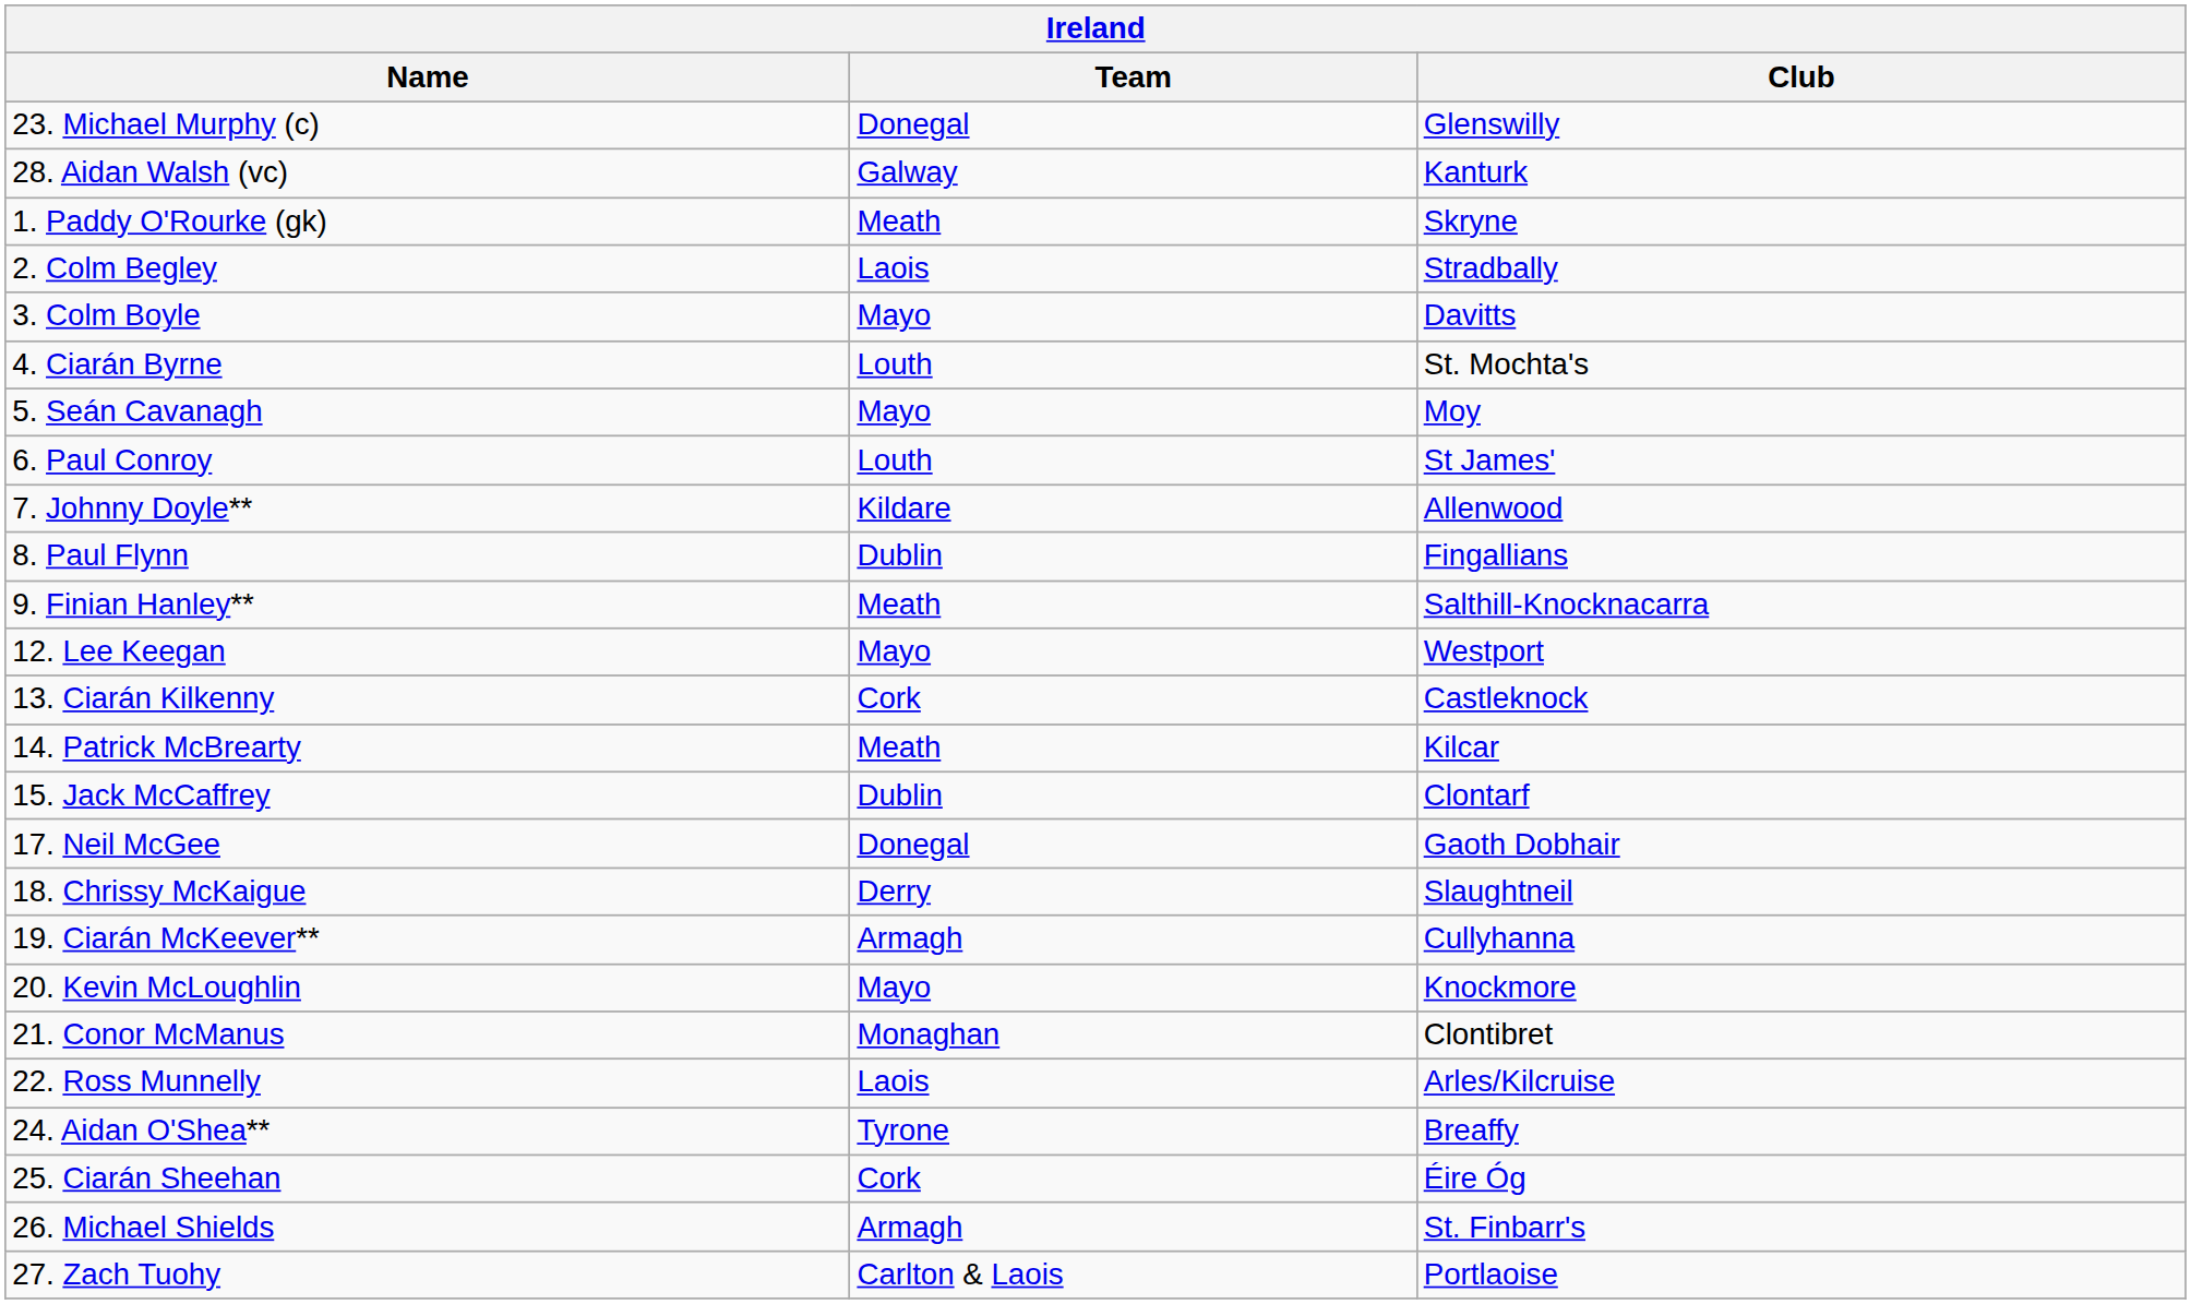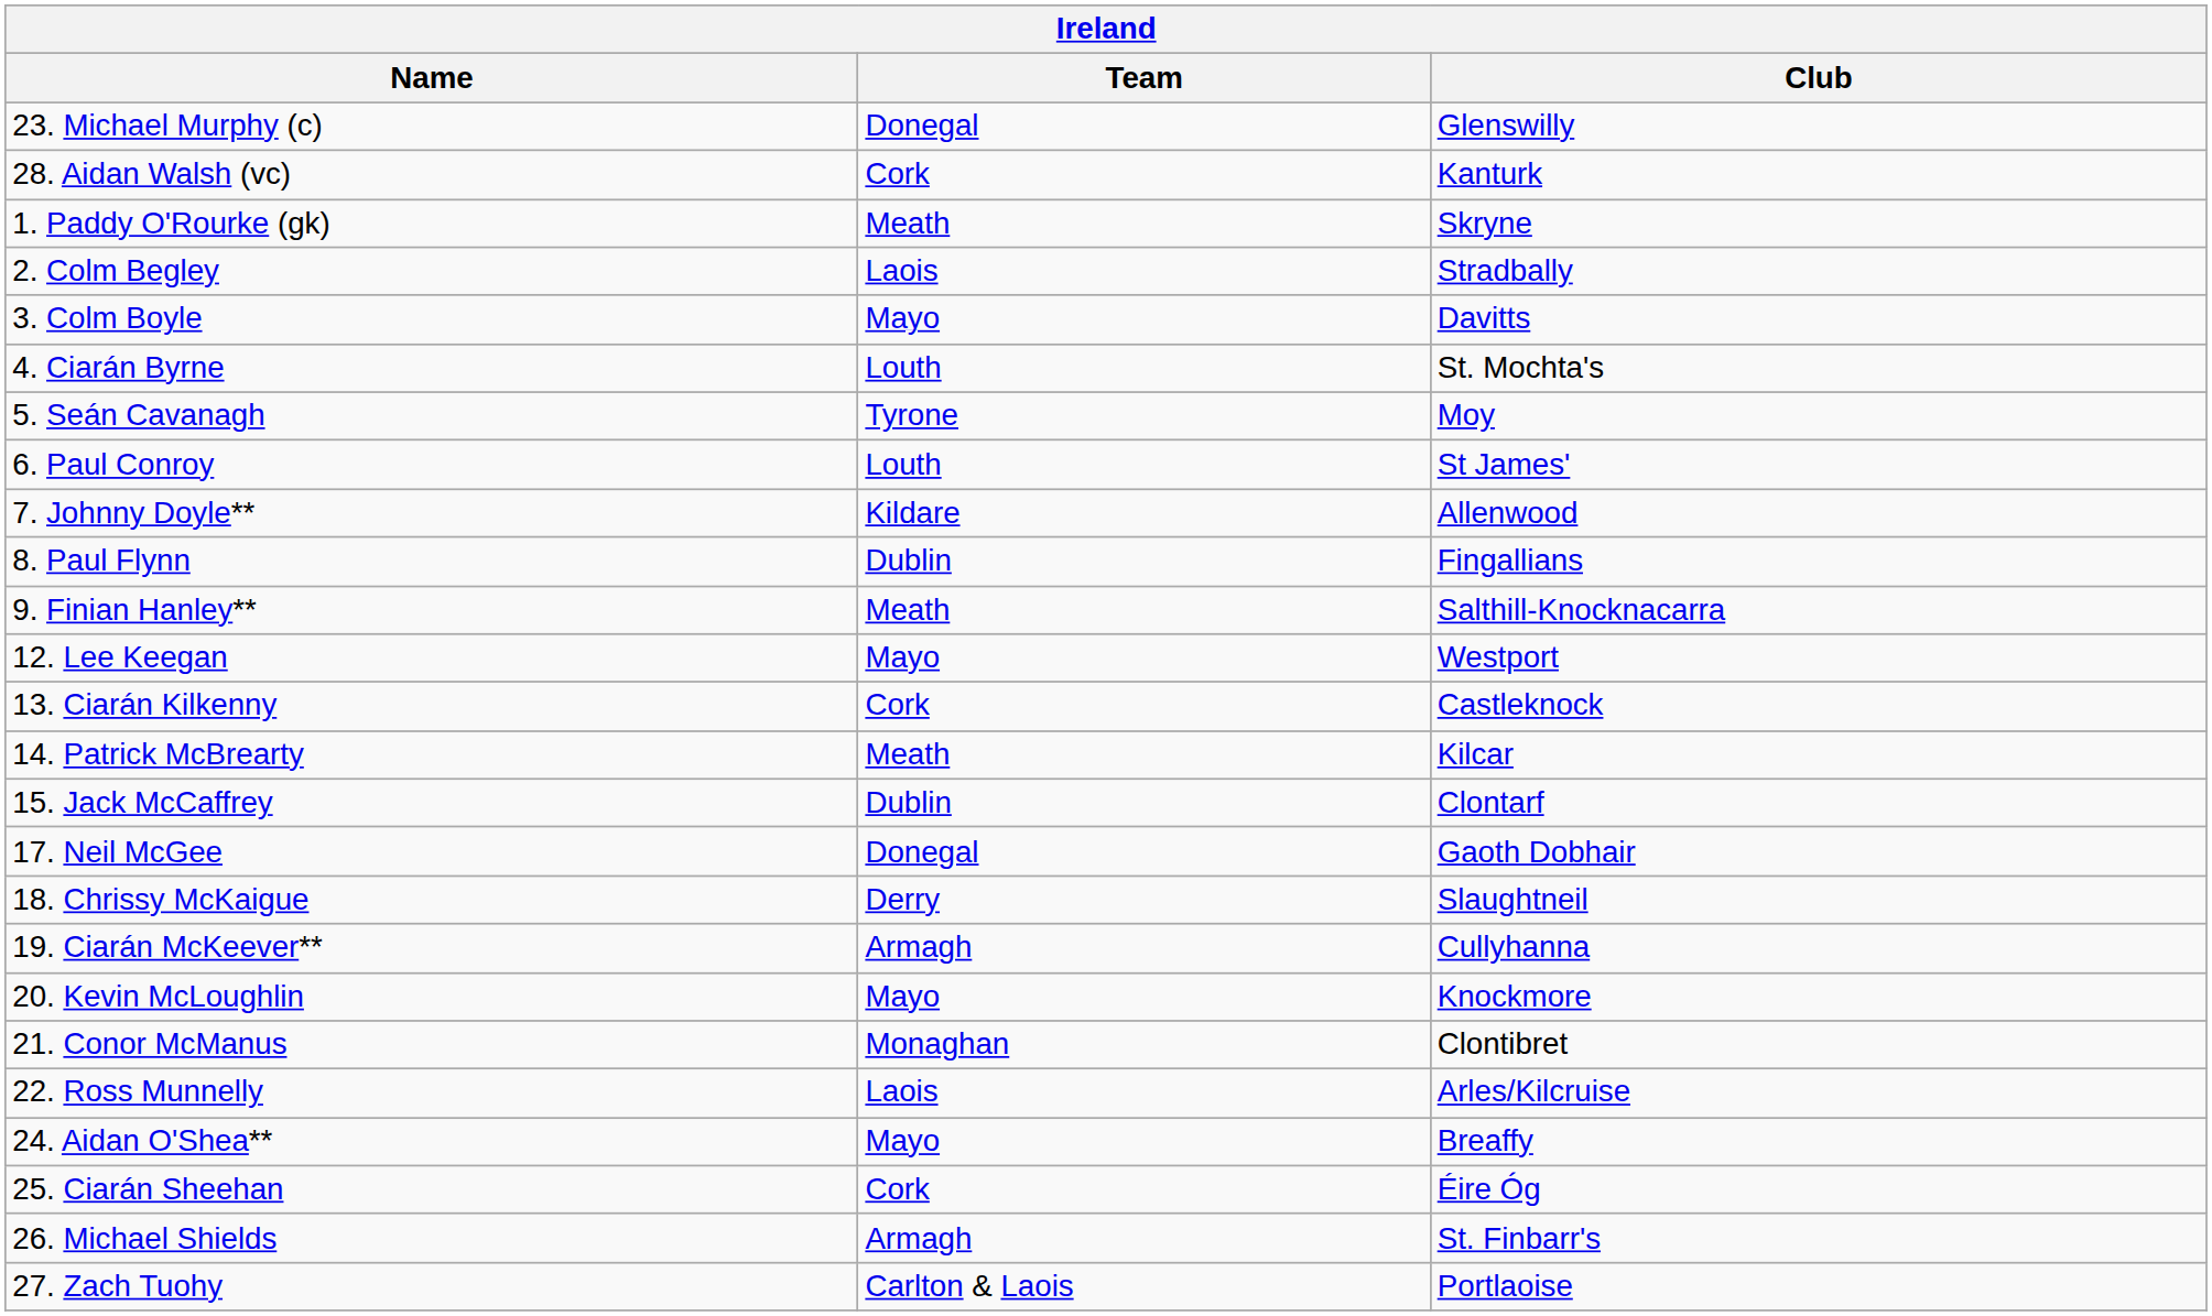28. Aidan Walsh (vc) | Team: Galway -> Cork
5. Seán Cavanagh | Team: Mayo -> Tyrone
24. Aidan O'Shea** | Team: Tyrone -> Mayo
